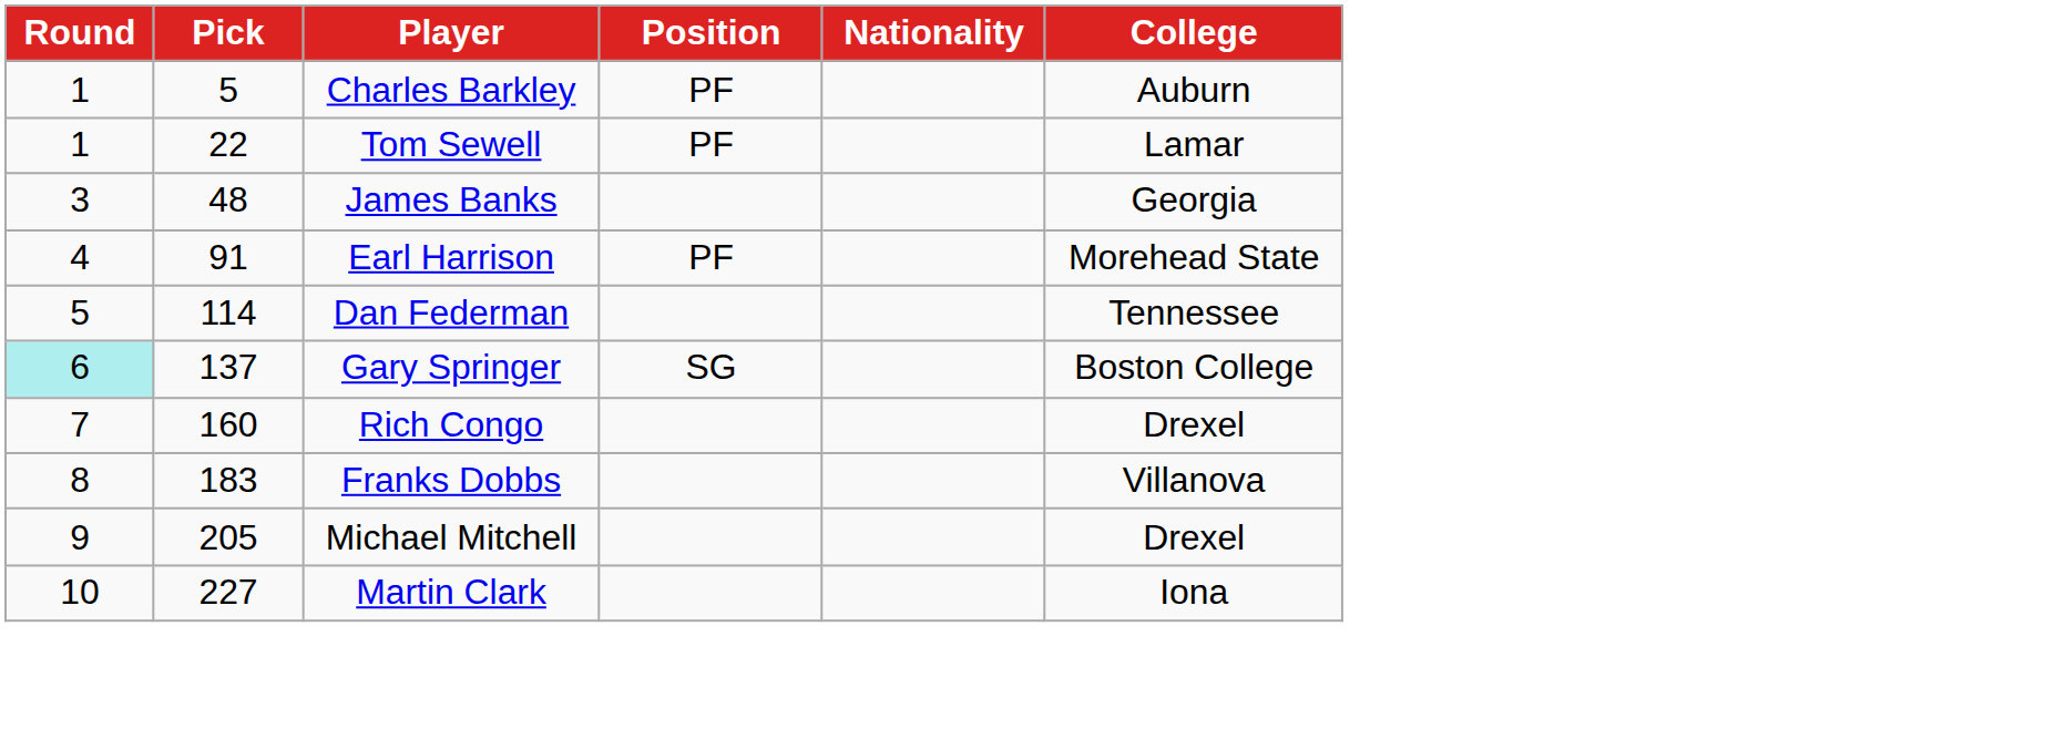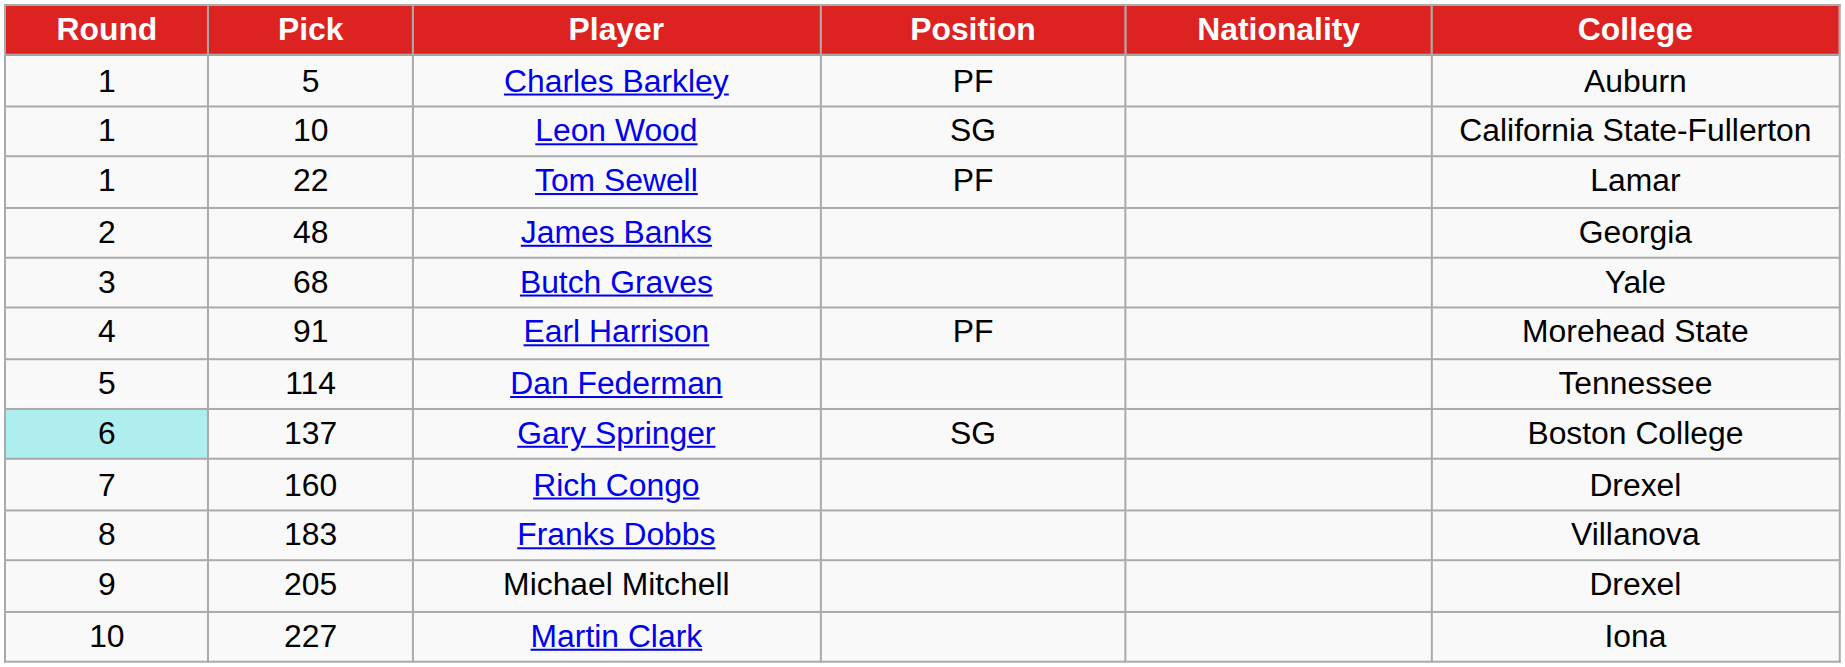+ row: 1 | 10 | Leon Wood | SG | California State-Fullerton
James Banks | Round: 3 -> 2
+ row: 3 | 68 | Butch Graves | Yale
